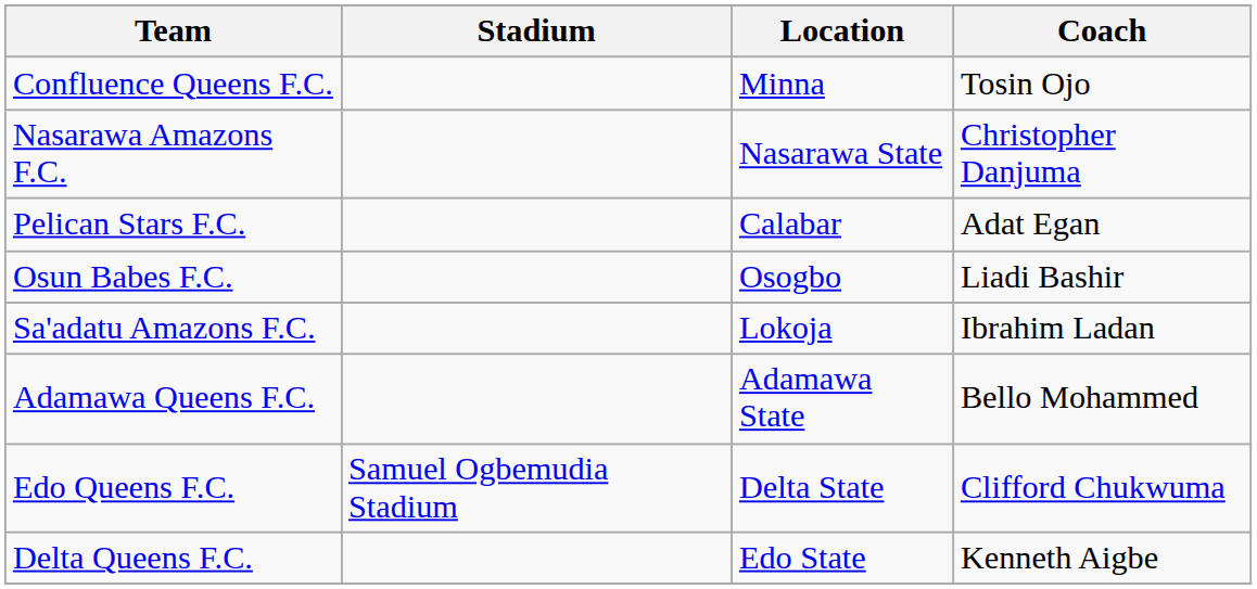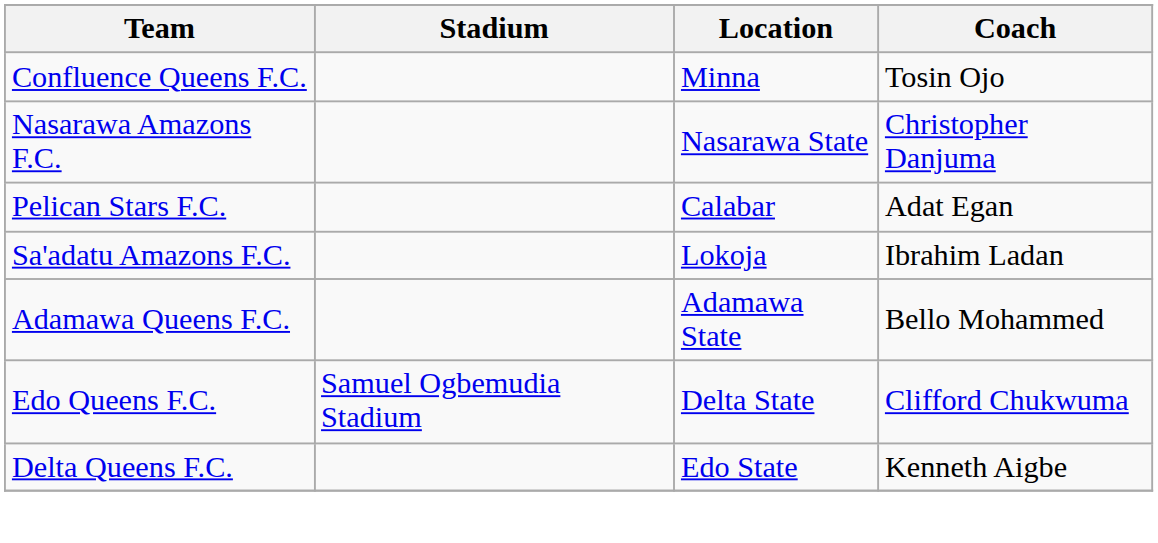- row: Osun Babes F.C. | Osogbo | Liadi Bashir
